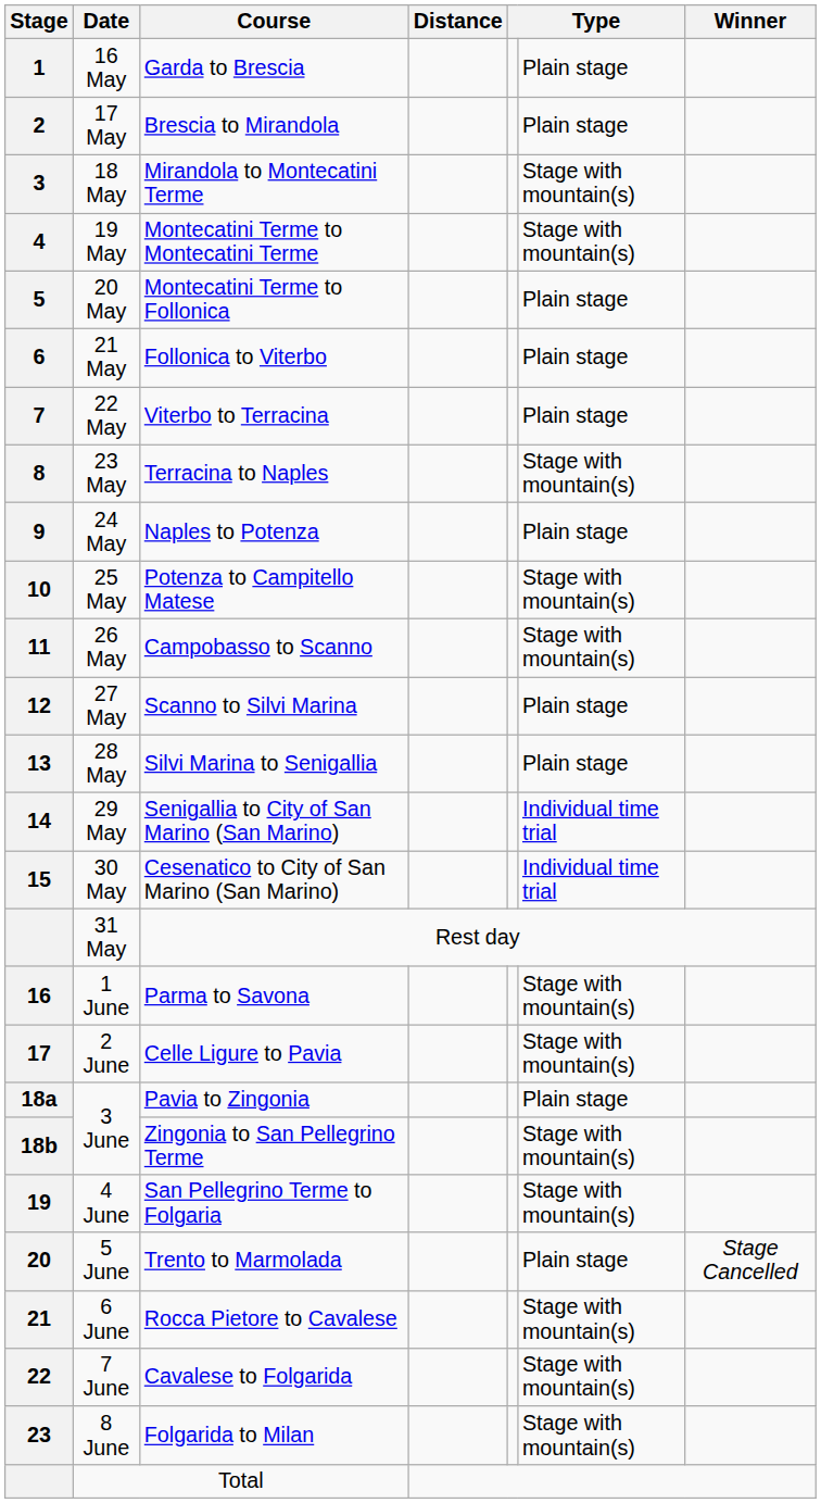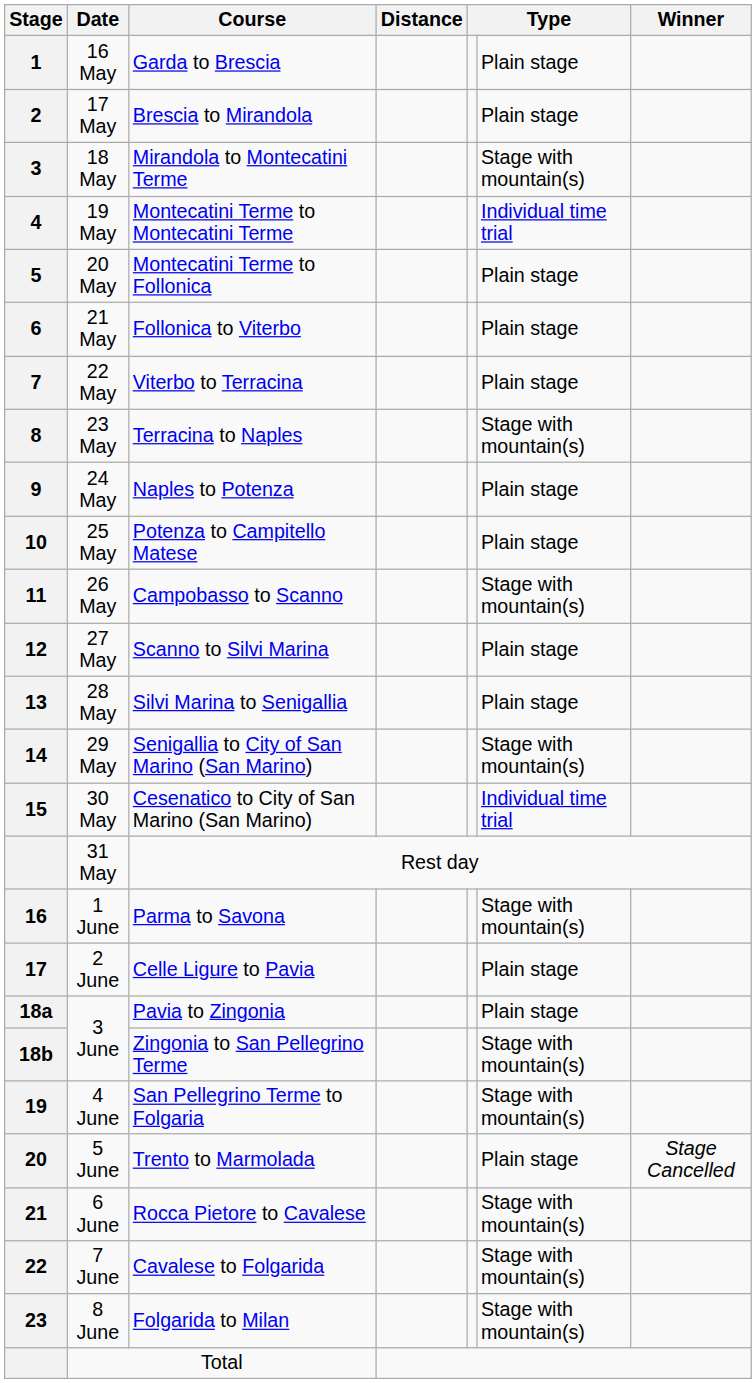Montecatini Terme to Montecatini Terme | column 6: Stage with mountain(s) -> Individual time trial
Potenza to Campitello Matese | column 6: Stage with mountain(s) -> Plain stage
Senigallia to City of San Marino (San Marino) | column 6: Individual time trial -> Stage with mountain(s)
Celle Ligure to Pavia | column 6: Stage with mountain(s) -> Plain stage
